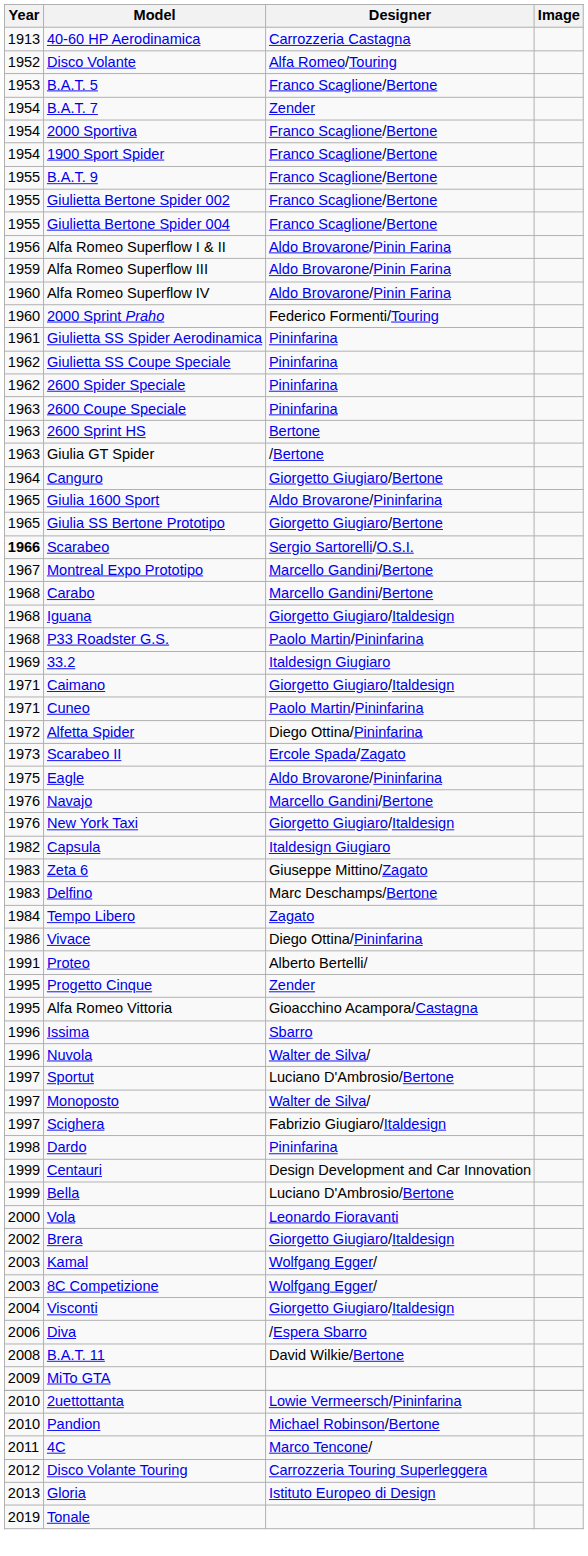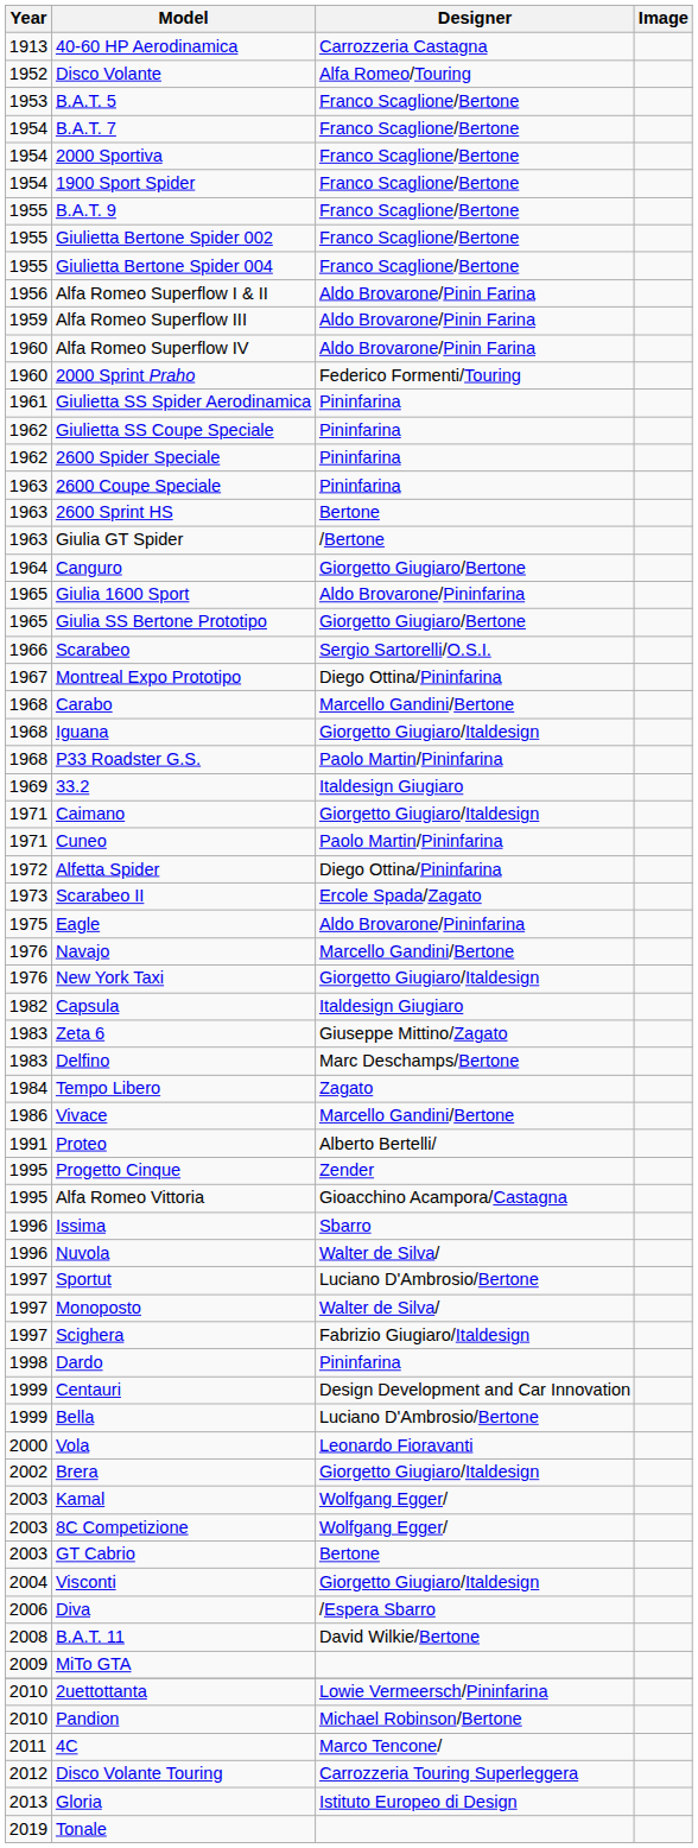B.A.T. 7 | Designer: Zender -> Franco Scaglione/Bertone
Scarabeo | Year: bold -> normal
Montreal Expo Prototipo | Designer: Marcello Gandini/Bertone -> Diego Ottina/Pininfarina
Vivace | Designer: Diego Ottina/Pininfarina -> Marcello Gandini/Bertone
+ row: 2003 | GT Cabrio | Bertone
